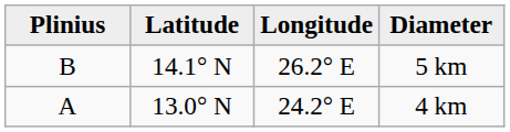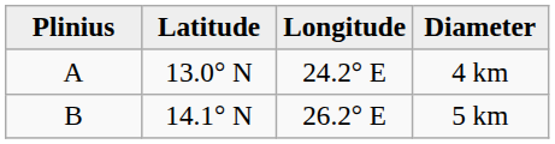rows swapped: 4 km <-> 5 km
